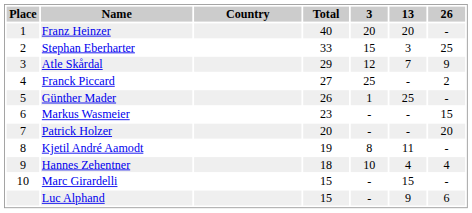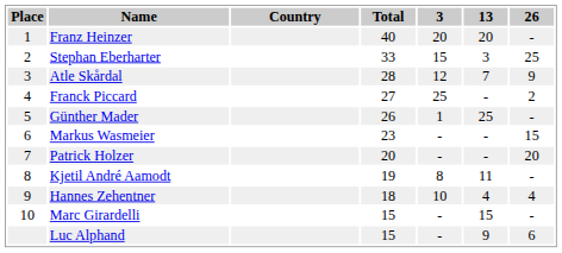Atle Skårdal | Total: 29 -> 28
